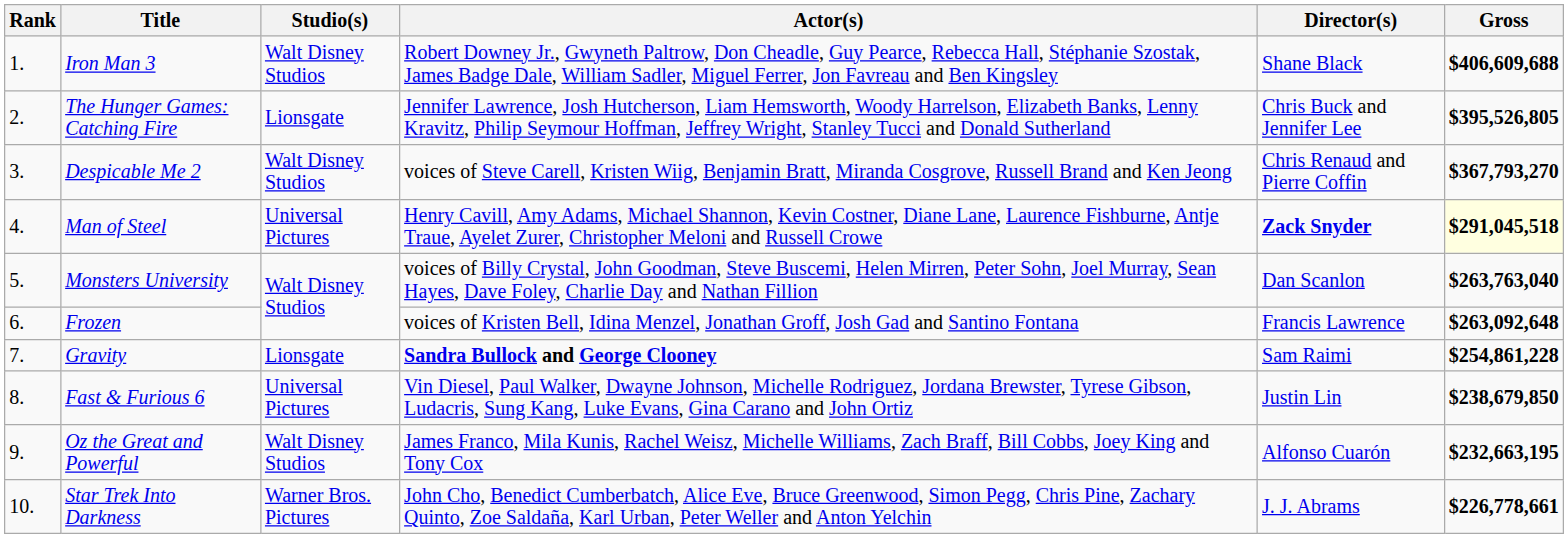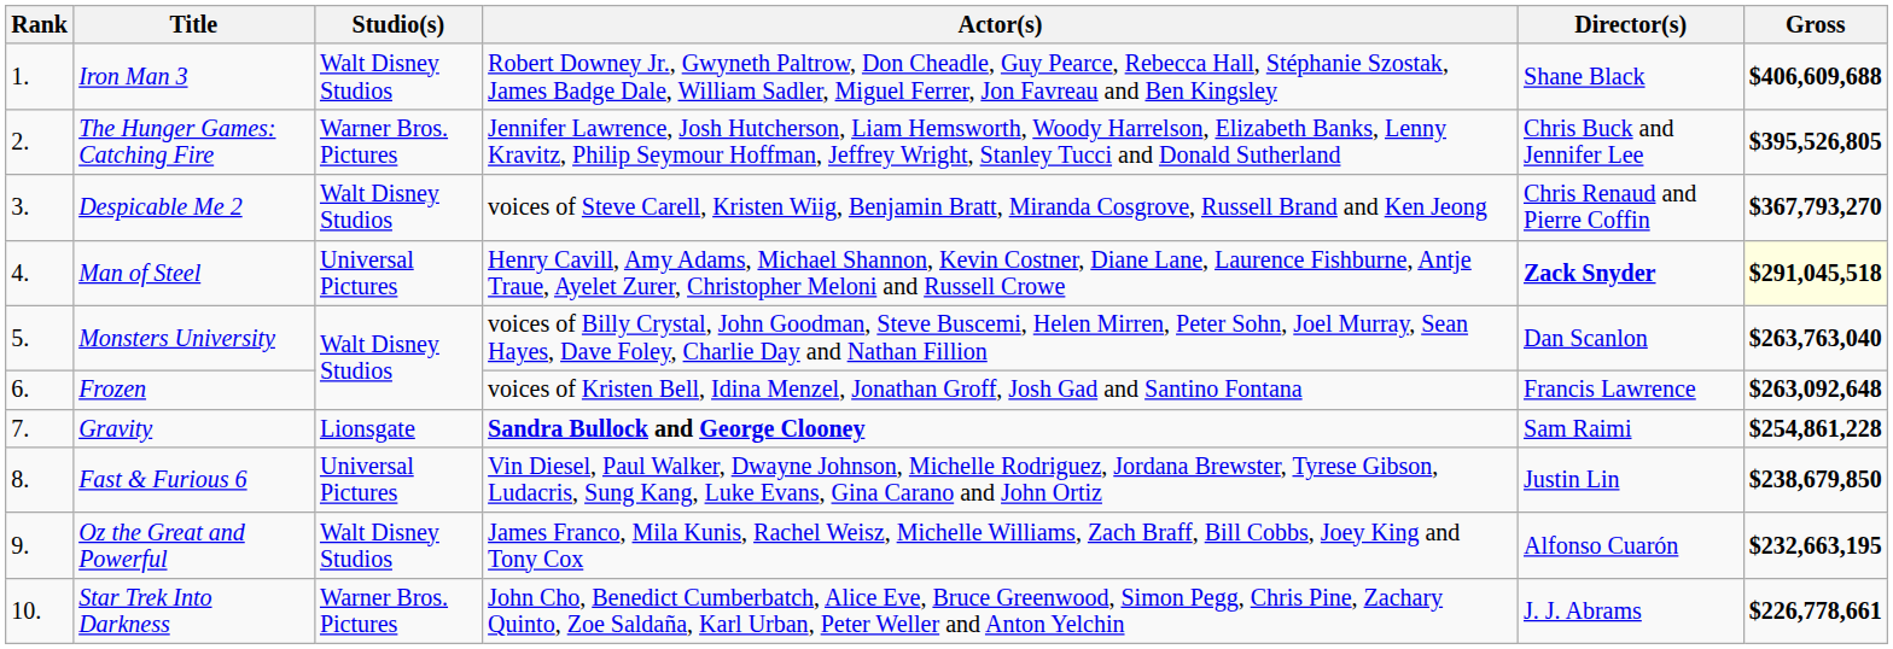The Hunger Games: Catching Fire | Studio(s): Lionsgate -> Warner Bros. Pictures
